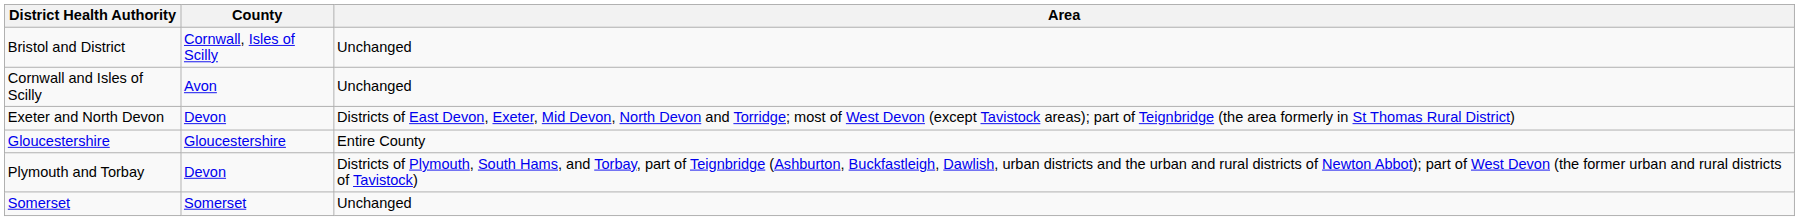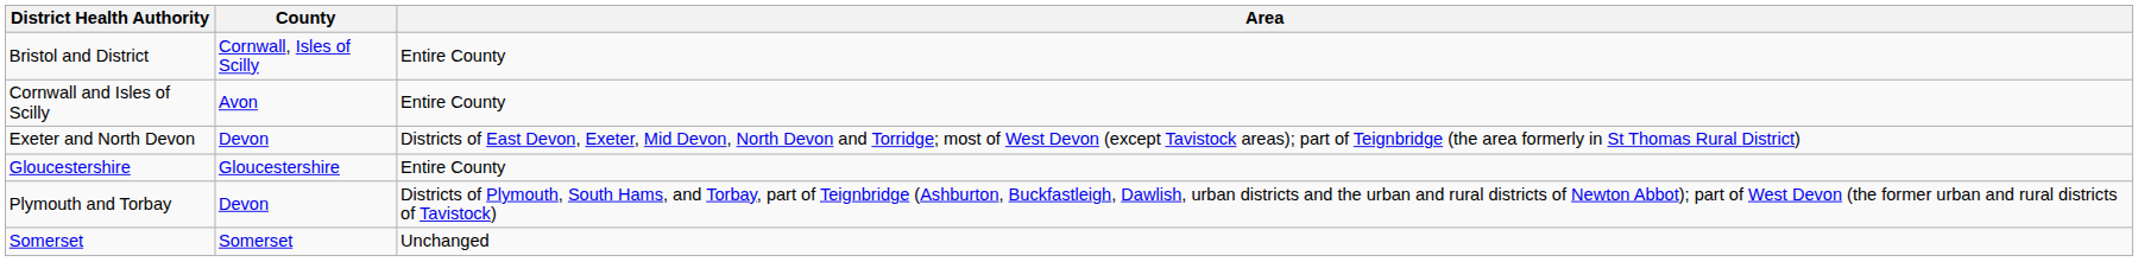Bristol and District | Area: Unchanged -> Entire County
Cornwall and Isles of Scilly | Area: Unchanged -> Entire County
